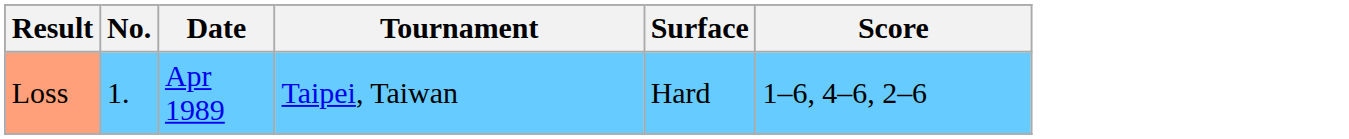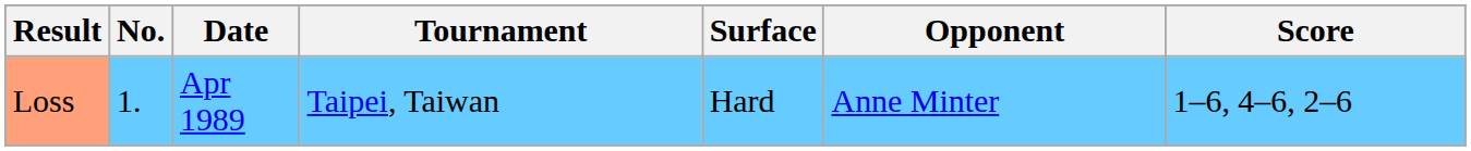+ column: Opponent | Anne Minter
